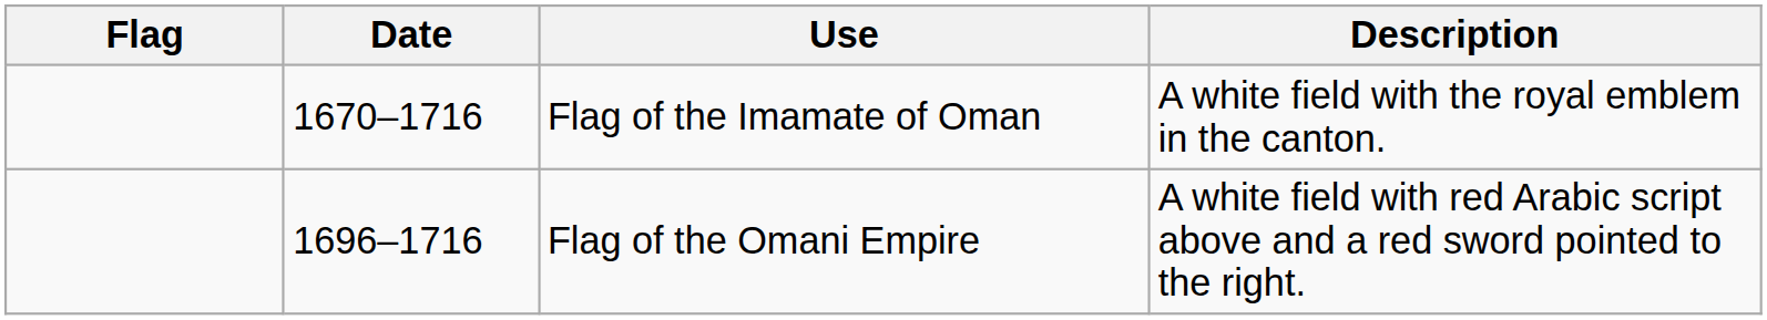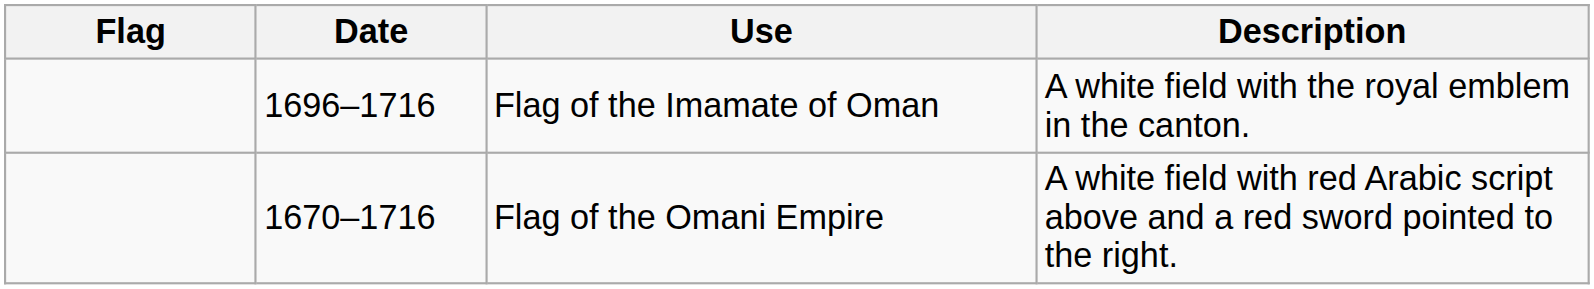Flag of the Imamate of Oman | Date: 1670–1716 -> 1696–1716
Flag of the Omani Empire | Date: 1696–1716 -> 1670–1716
